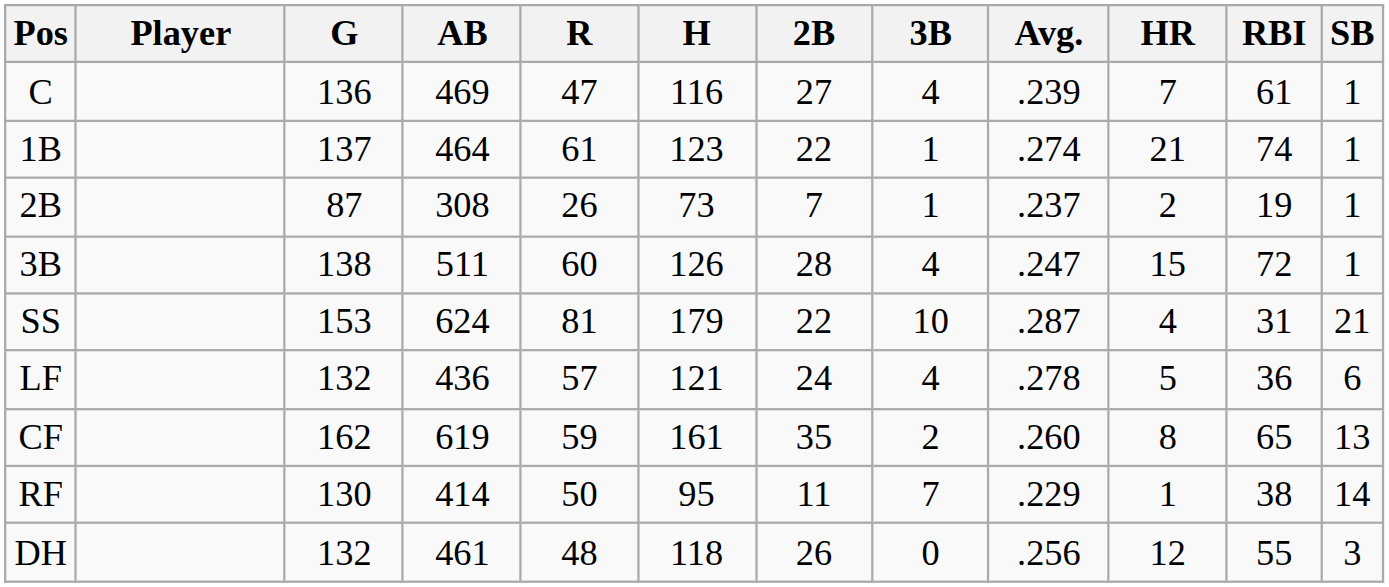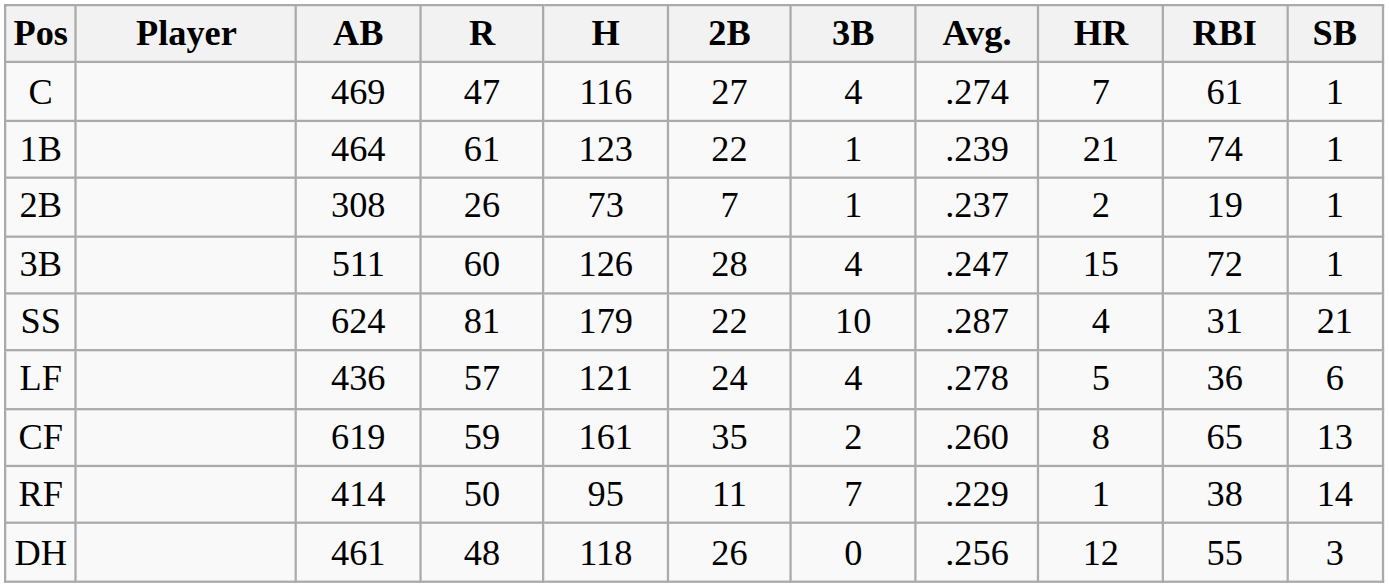- column: G | 136 | 137 | 87 | 138 | 153 | 132 | 162 | 130 | 132
C | Avg.: .239 -> .274
1B | Avg.: .274 -> .239
